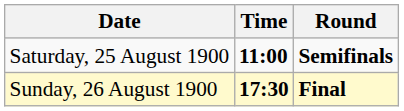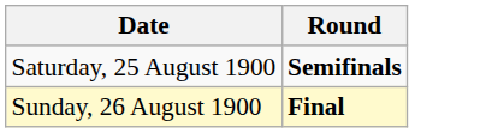- column: Time | 11:00 | 17:30
